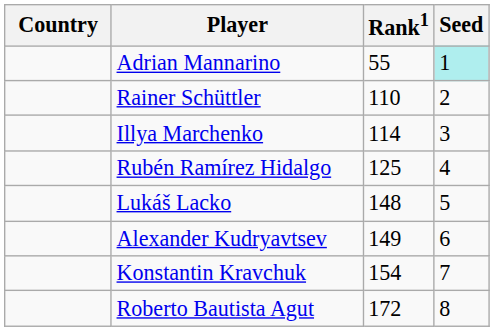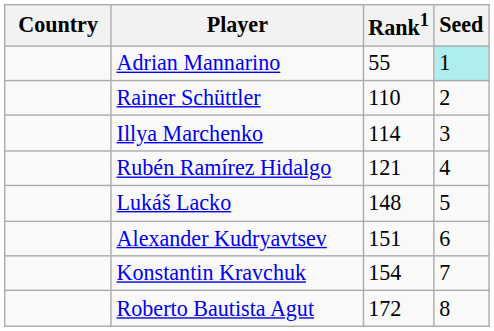Rubén Ramírez Hidalgo | Rank1: 125 -> 121
Alexander Kudryavtsev | Rank1: 149 -> 151
